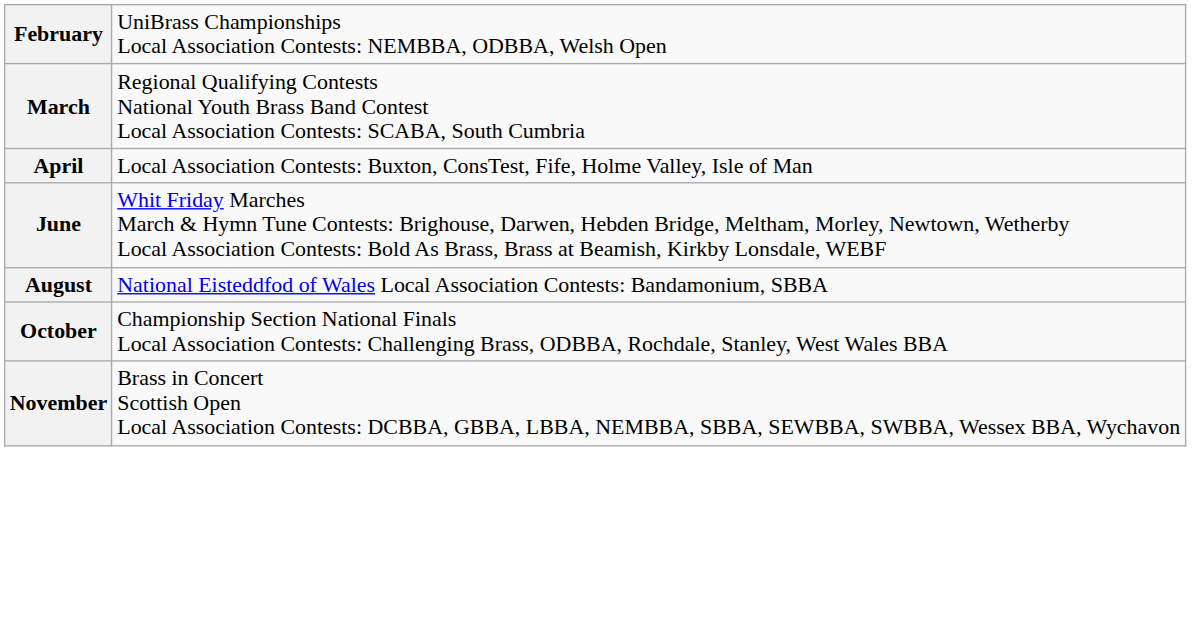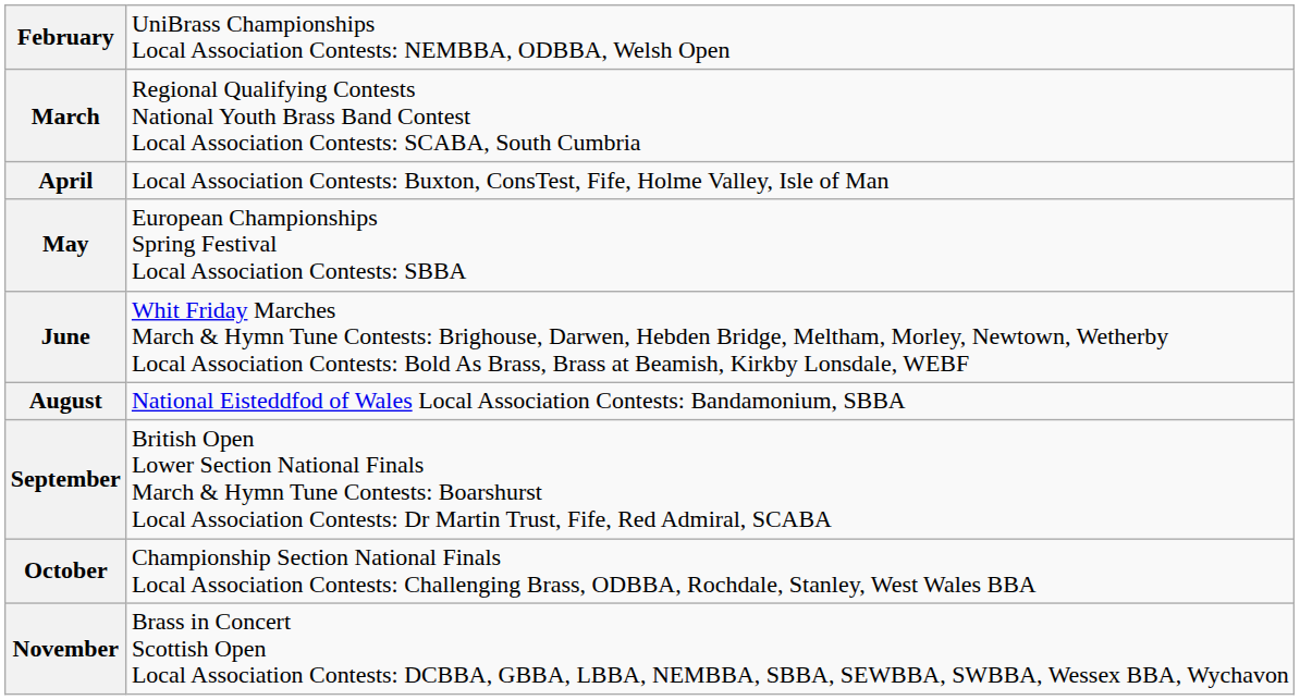+ row: May | European Championships Spring Festival Local Association Contests: SBBA
+ row: September | British Open Lower Section National Finals March & Hymn Tune Contests: Boarshurst Local Association Contests: Dr Martin Trust, Fife, Red Admiral, SCABA
